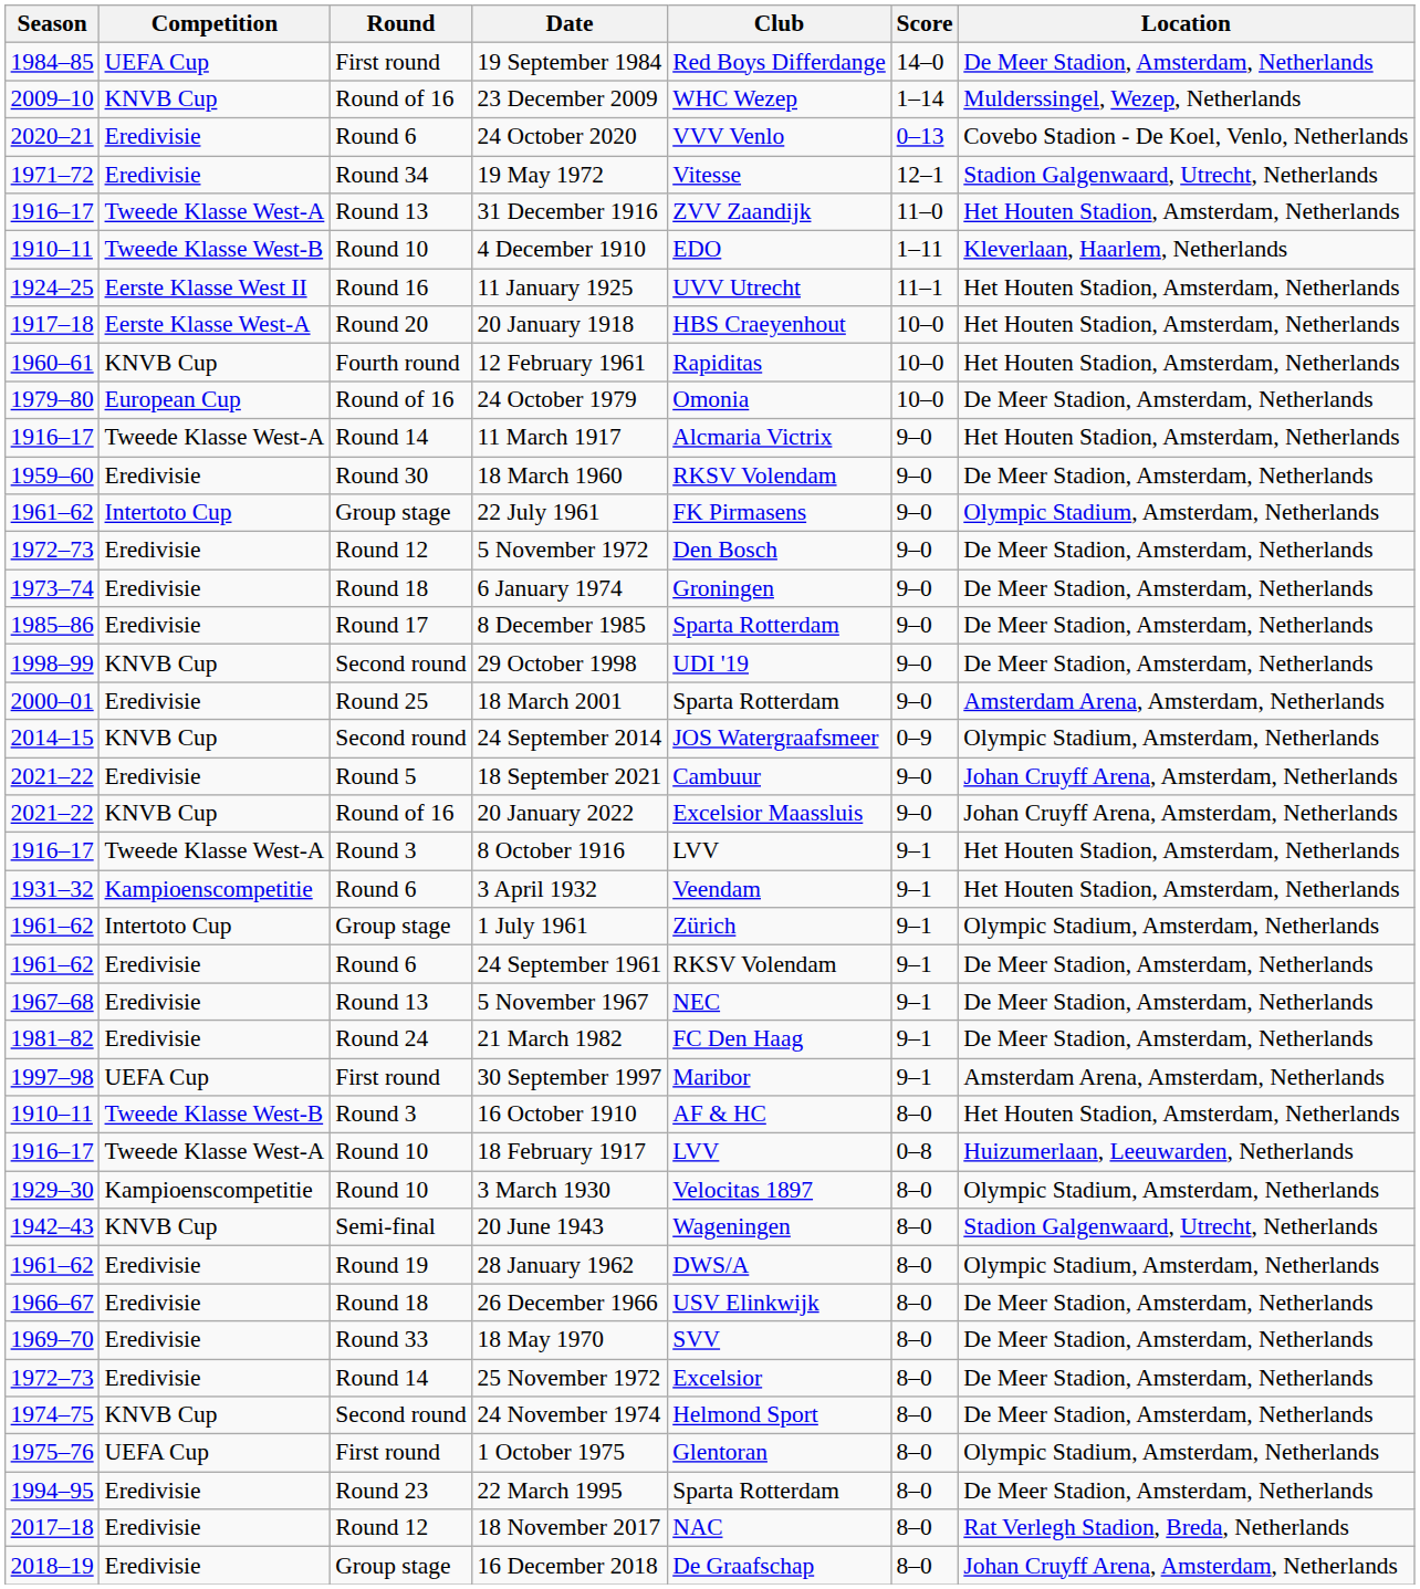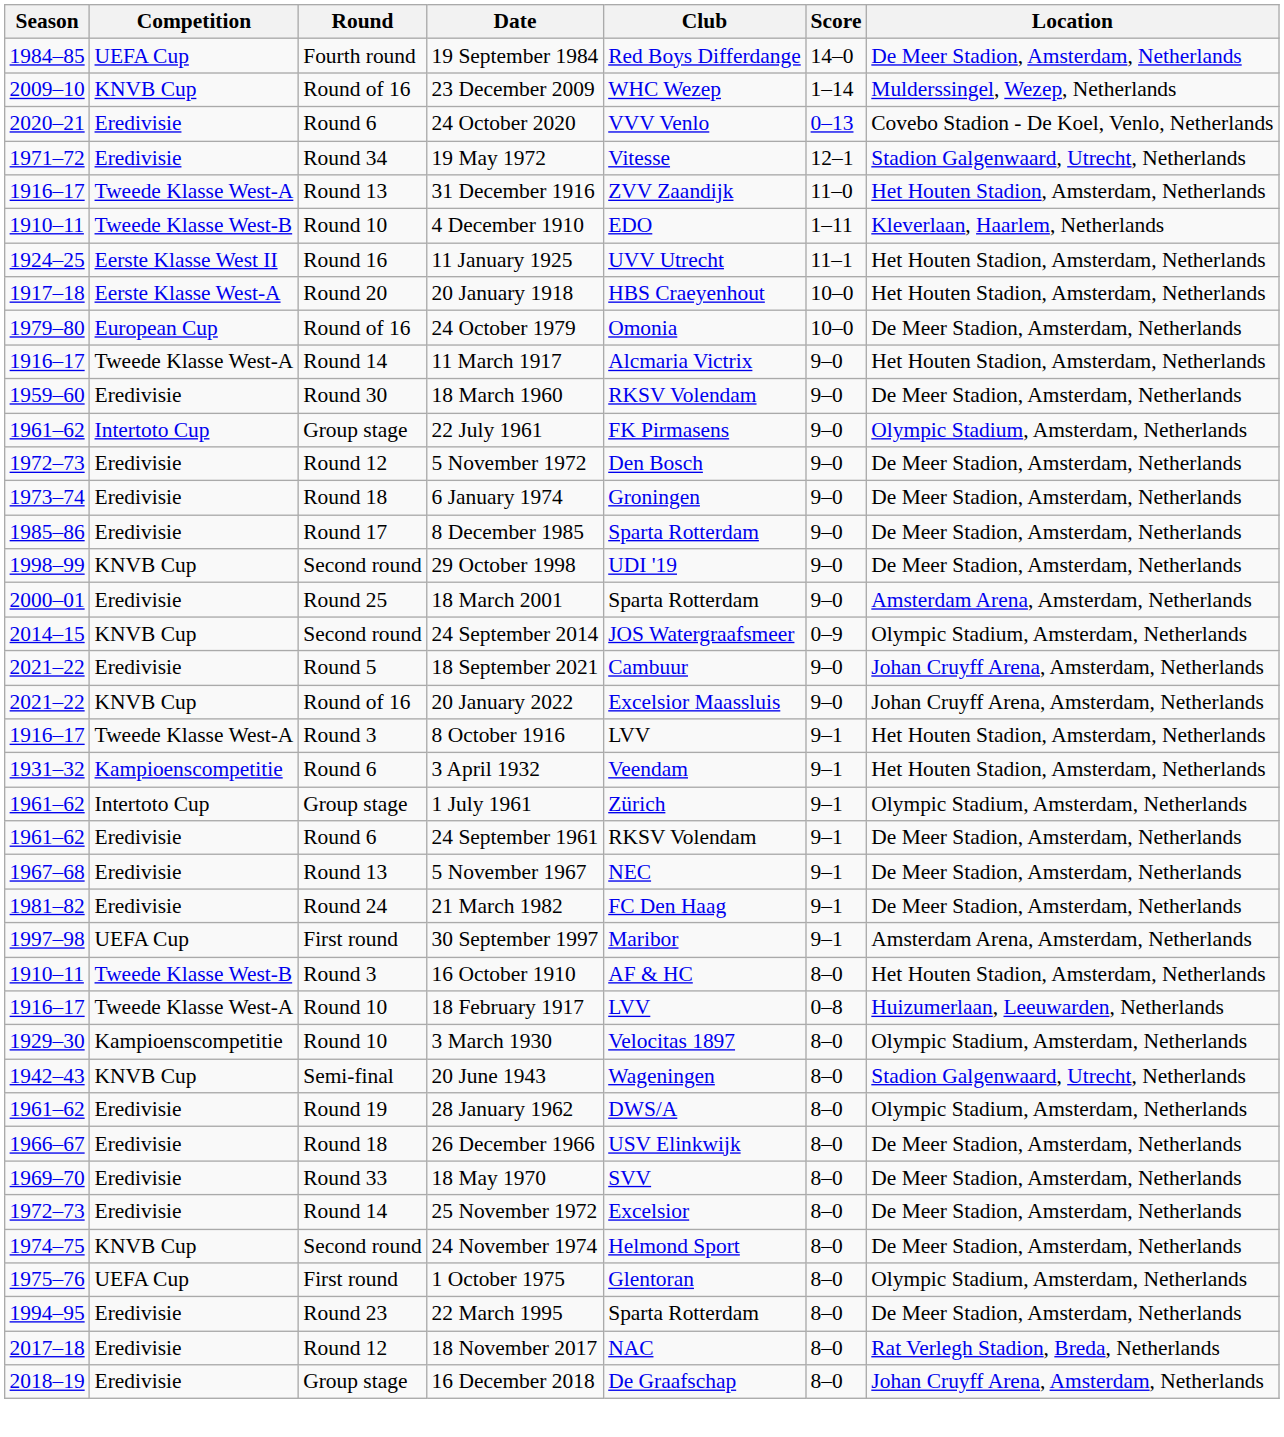19 September 1984 | Round: First round -> Fourth round
- row: 1960–61 | KNVB Cup | Fourth round | 12 February 1961 | Rapiditas | 10–0 | Het Houten Stadion, Amsterdam, Netherlands
